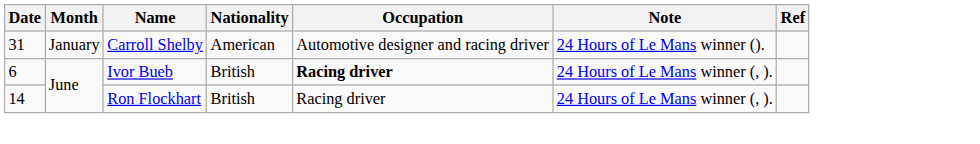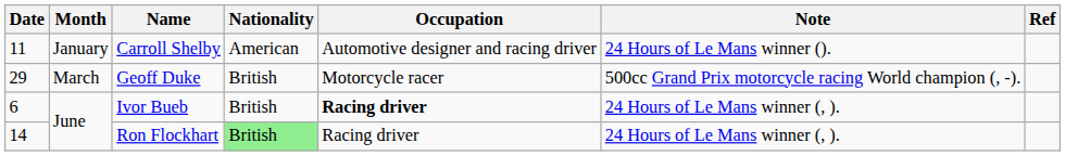Carroll Shelby | Date: 31 -> 11
+ row: 29 | March | Geoff Duke | British | Motorcycle racer | 500cc Grand Prix motorcycle racing World champion (, -).
Ron Flockhart | Nationality: no background -> lightgreen background
